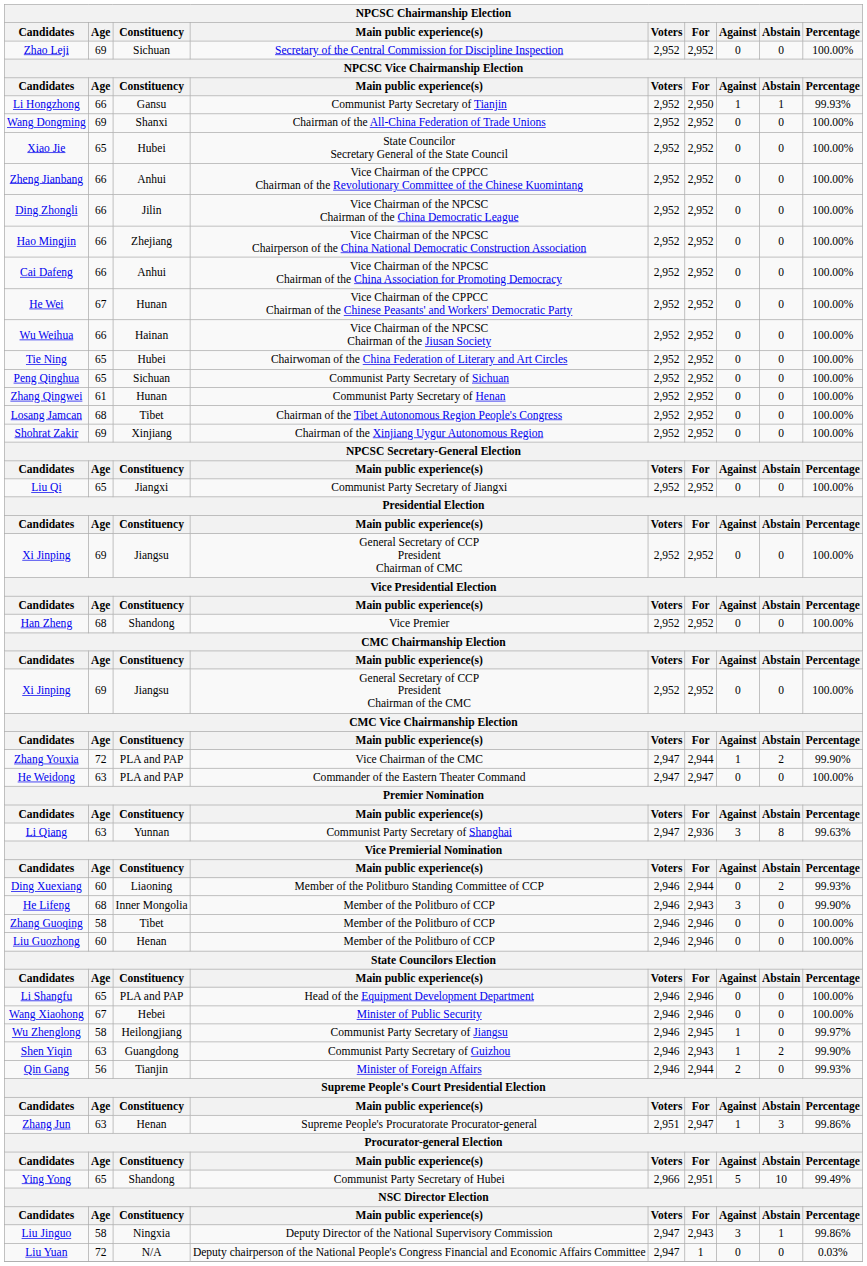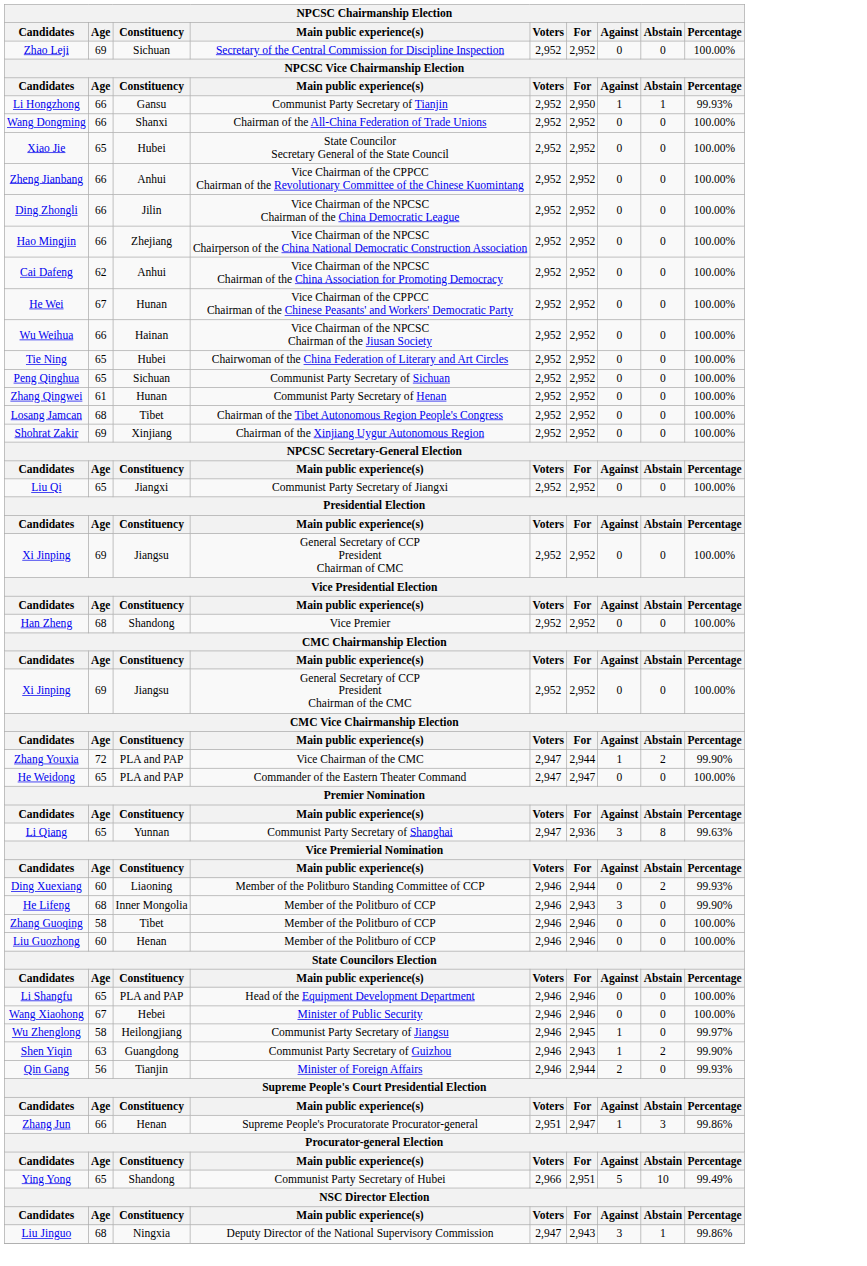Wang Dongming | Age: 69 -> 66
Cai Dafeng | Age: 66 -> 62
He Weidong | Age: 63 -> 65
Li Qiang | Age: 63 -> 65
Zhang Jun | Age: 63 -> 66
Liu Jinguo | Age: 58 -> 68
- row: Liu Yuan | 72 | N/A | Deputy chairperson of the National People's Congress Financial and Economic Affairs Committee | 2,947 | 1 | 0 | 0 | 0.03%
